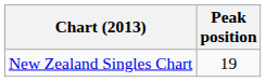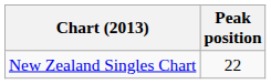New Zealand Singles Chart | Peak position: 19 -> 22
